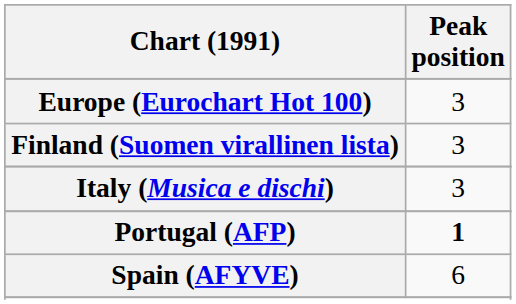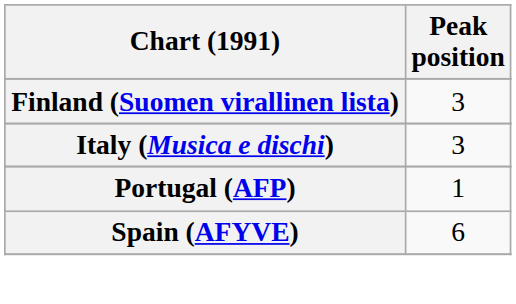- row: Europe (Eurochart Hot 100) | 3
Portugal (AFP) | Peak position: bold -> normal
